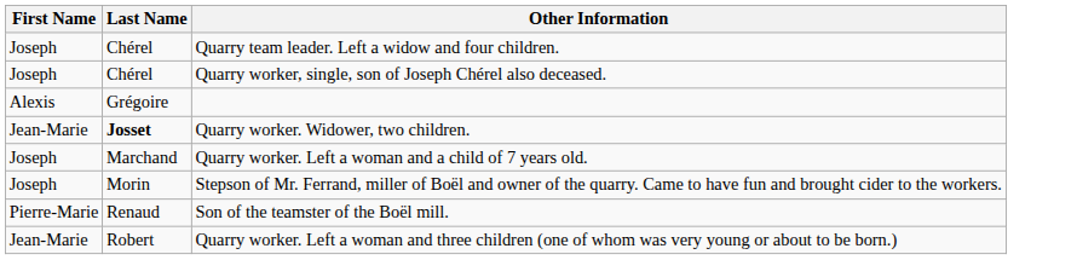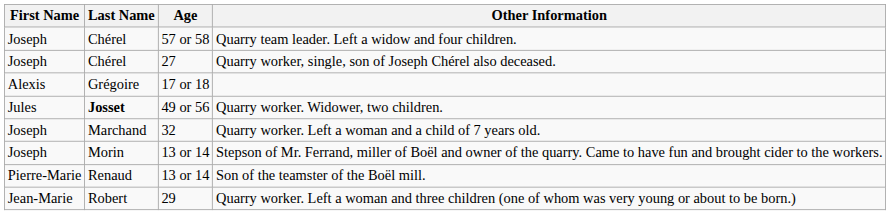+ column: Age | 57 or 58 | 27 | 17 or 18 | 49 or 56 | 32 | 13 or 14 | 13 or 14 | 29
Quarry worker. Widower, two children. | First Name: Jean-Marie -> Jules
